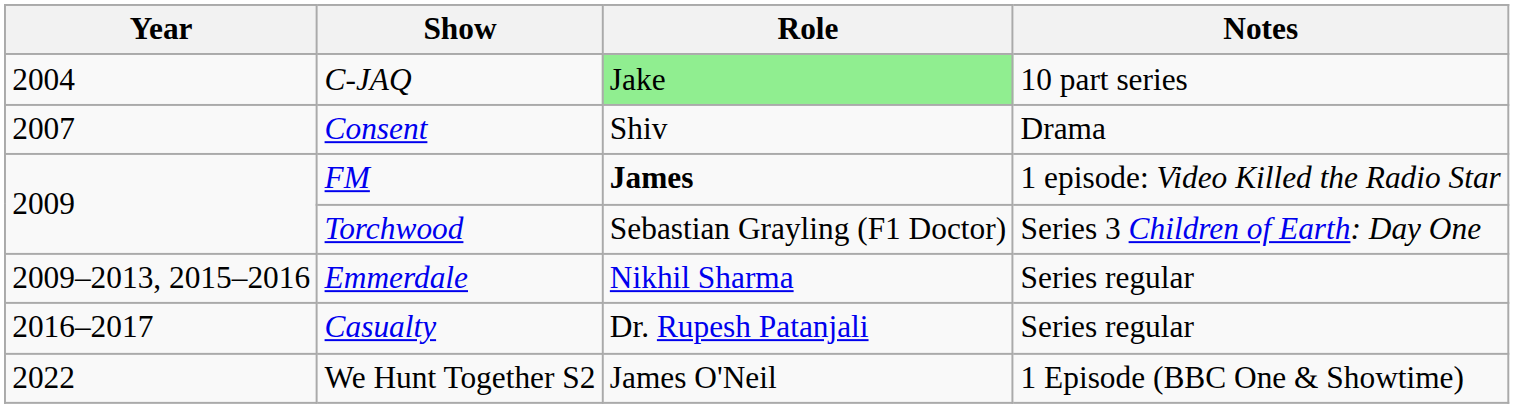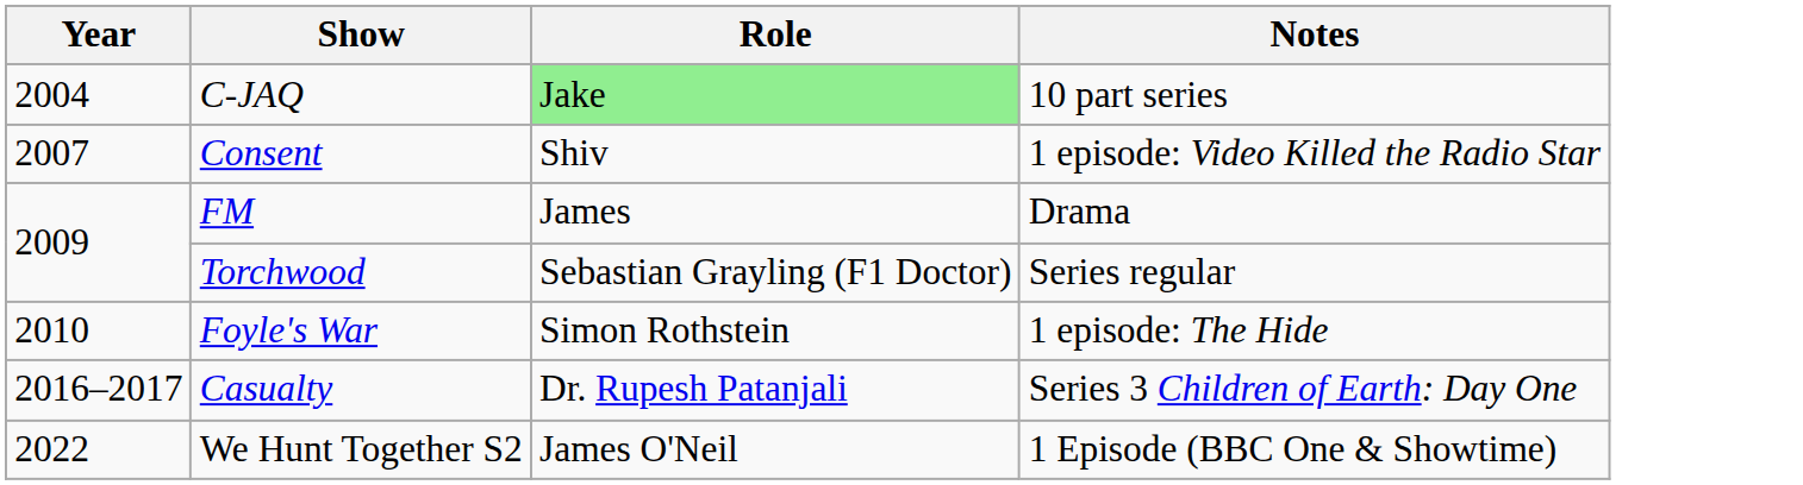Consent | Notes: Drama -> 1 episode: Video Killed the Radio Star
FM | Role: bold -> normal
FM | Notes: 1 episode: Video Killed the Radio Star -> Drama
Torchwood | Notes: Series 3 Children of Earth: Day One -> Series regular
- row: 2009–2013, 2015–2016 | Emmerdale | Nikhil Sharma | Series regular
+ row: 2010 | Foyle's War | Simon Rothstein | 1 episode: The Hide
Casualty | Notes: Series regular -> Series 3 Children of Earth: Day One
